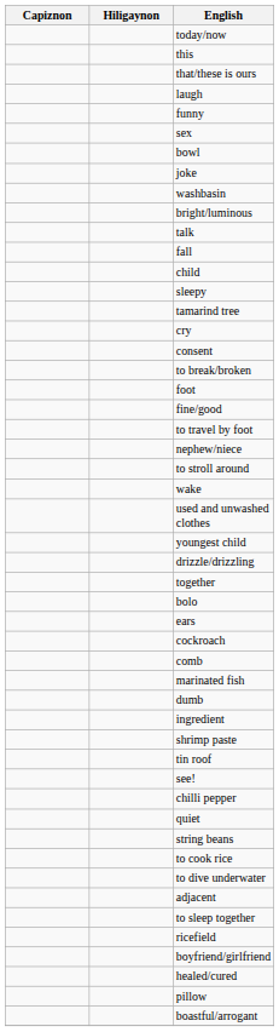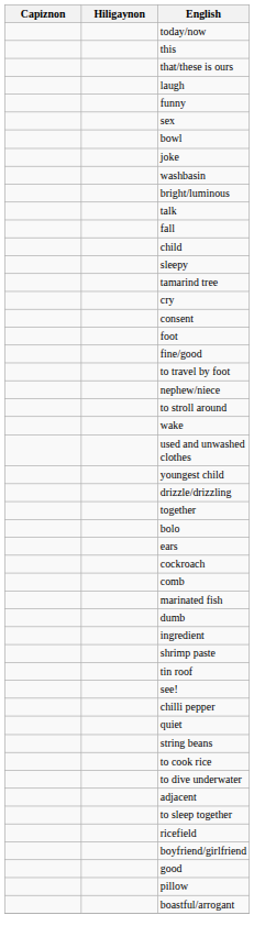- row: to break/broken
+ row: good
- row: healed/cured
